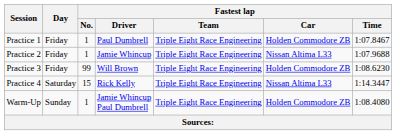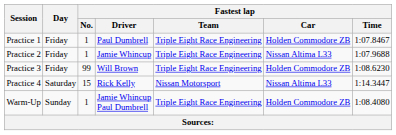Practice 4 | Fastest lap / Team: Triple Eight Race Engineering -> Nissan Motorsport
